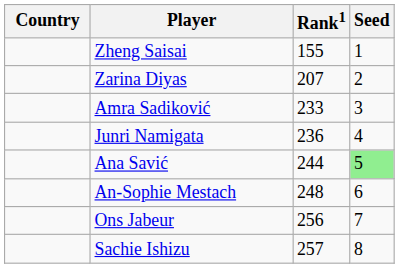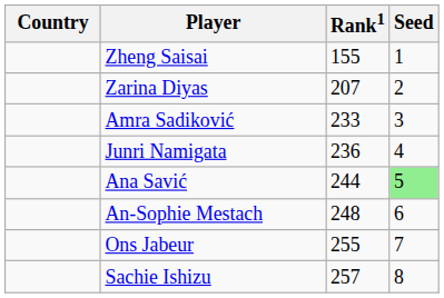Ons Jabeur | Rank1: 256 -> 255
